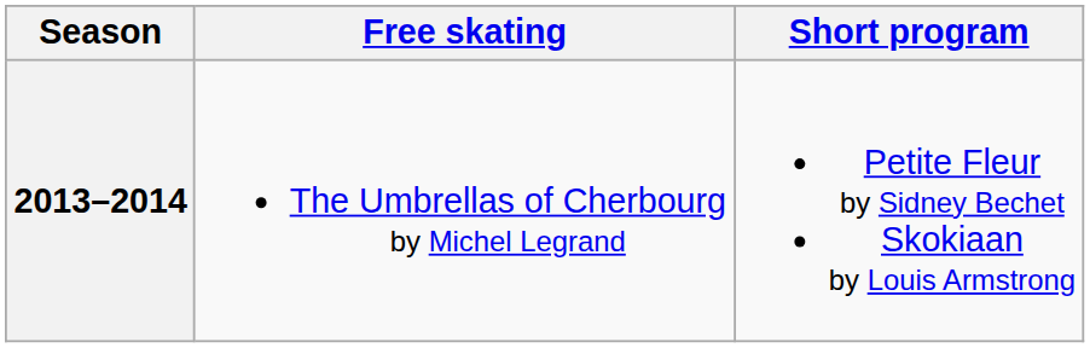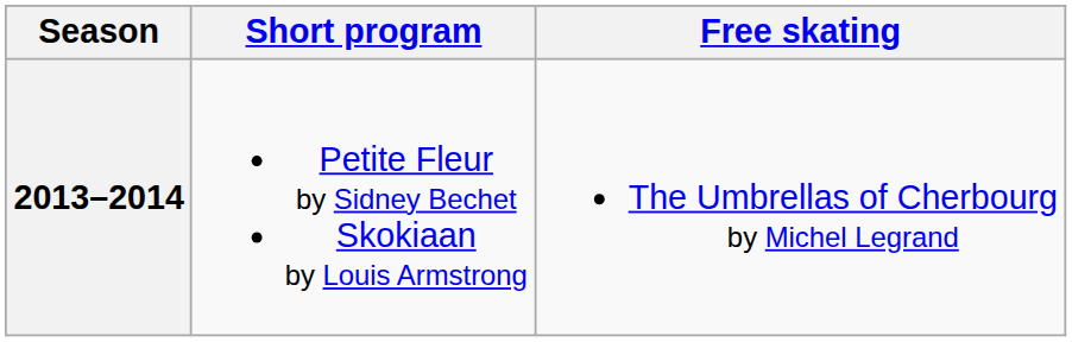columns swapped: Short program <-> Free skating
